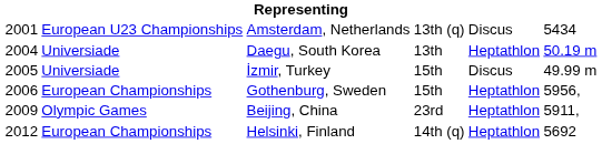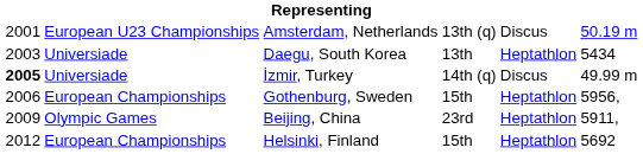Amsterdam, Netherlands | column 6: 5434 -> 50.19 m
Daegu, South Korea | column 1: 2004 -> 2003
Daegu, South Korea | column 6: 50.19 m -> 5434
İzmir, Turkey | column 1: normal -> bold
İzmir, Turkey | column 4: 15th -> 14th (q)
Helsinki, Finland | column 4: 14th (q) -> 15th
